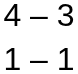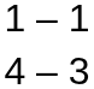rows swapped: 1 – 1 <-> 4 – 3
